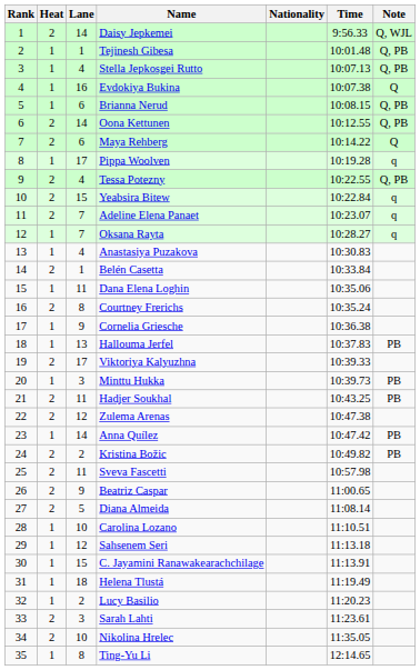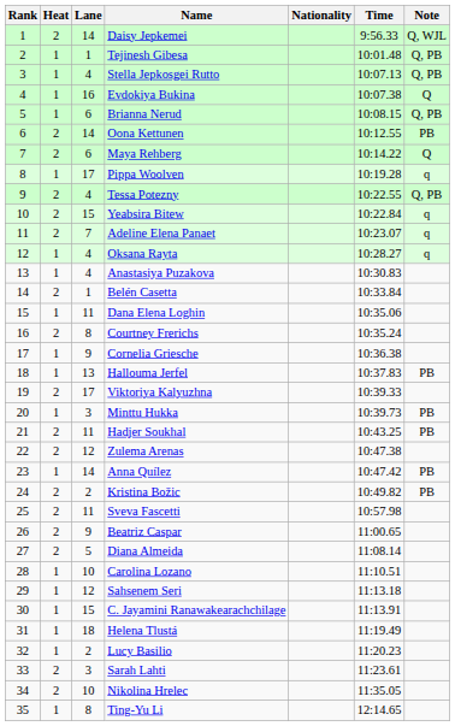Oona Kettunen | Note: Q, PB -> PB
Oksana Rayta | Lane: 7 -> 4
